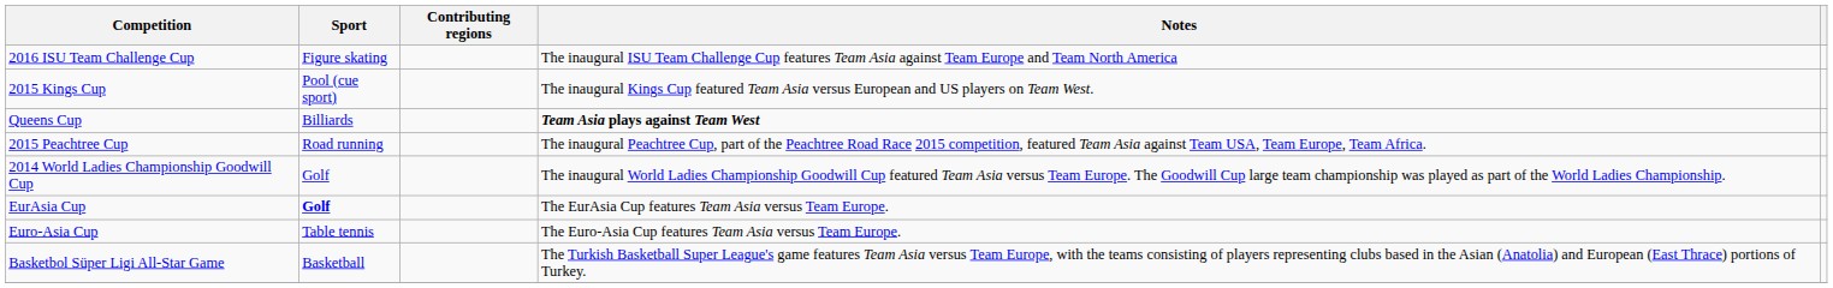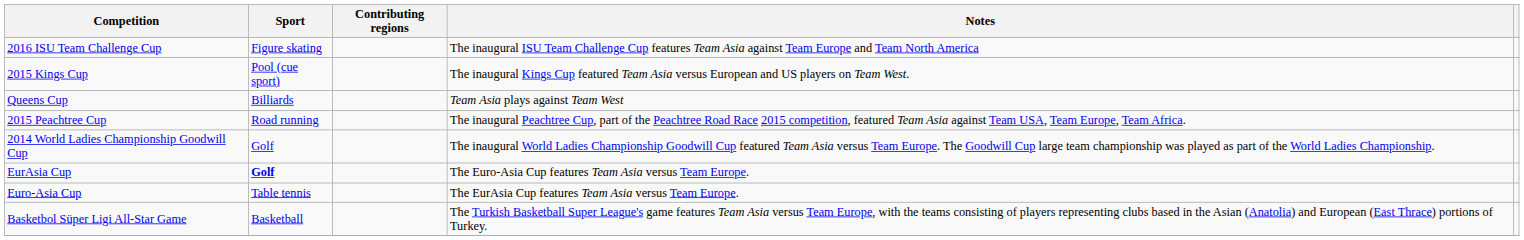Queens Cup | Notes: bold -> normal
EurAsia Cup | Notes: The EurAsia Cup features Team Asia versus Team Europe. -> The Euro-Asia Cup features Team Asia versus Team Europe.
Euro-Asia Cup | Notes: The Euro-Asia Cup features Team Asia versus Team Europe. -> The EurAsia Cup features Team Asia versus Team Europe.
